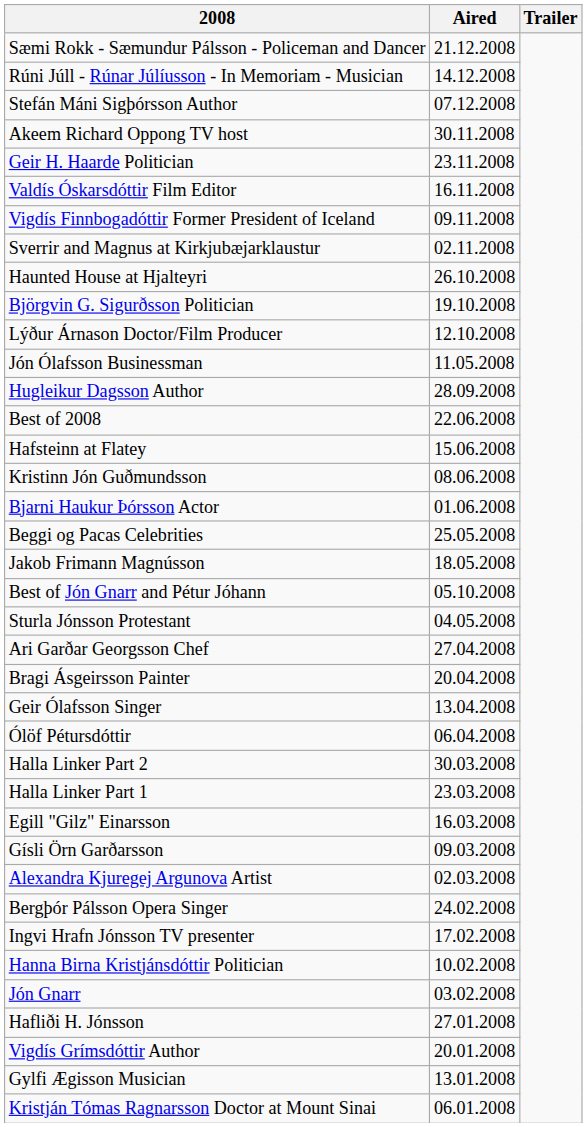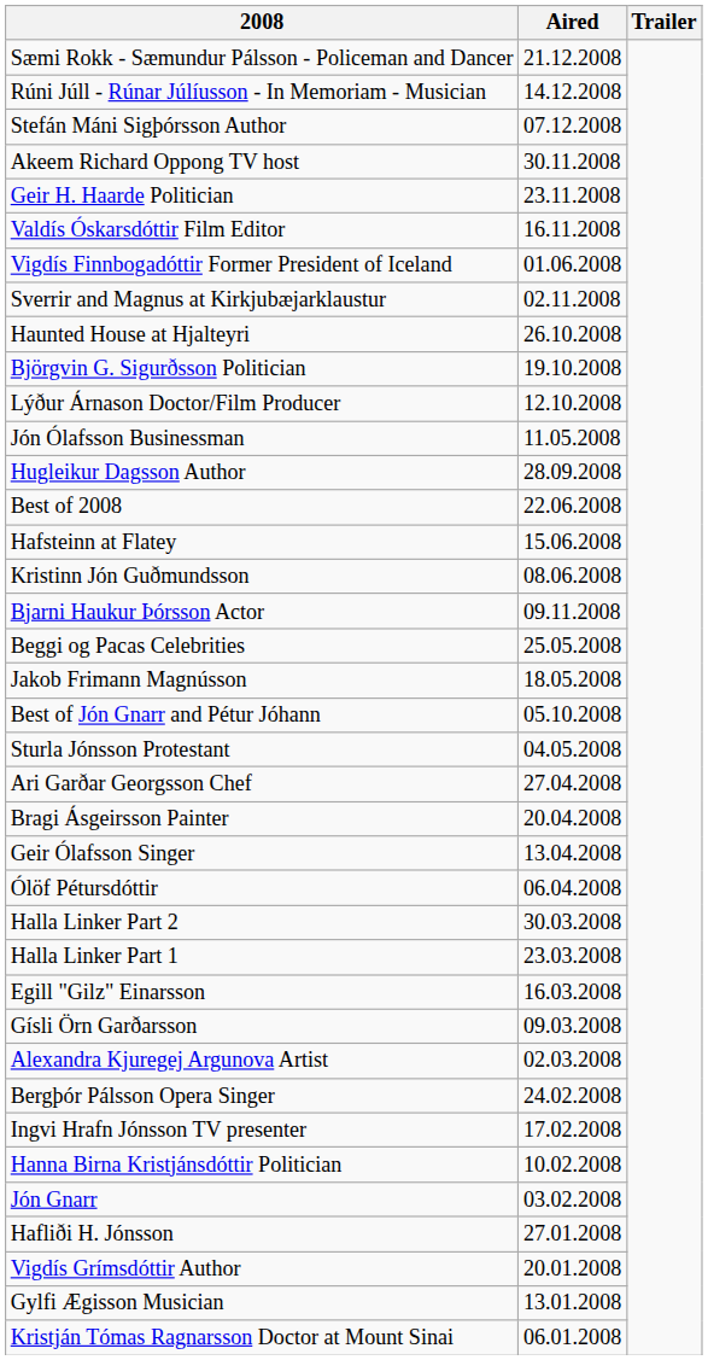Vigdís Finnbogadóttir Former President of Iceland | Aired: 09.11.2008 -> 01.06.2008
Bjarni Haukur Þórsson Actor | Aired: 01.06.2008 -> 09.11.2008
